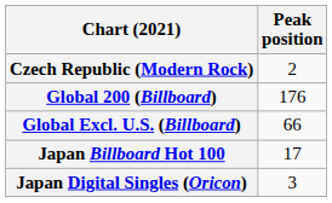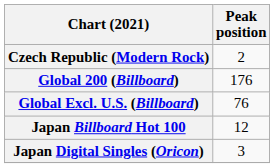Global Excl. U.S. (Billboard) | Peak position: 66 -> 76
Japan Billboard Hot 100 | Peak position: 17 -> 12
